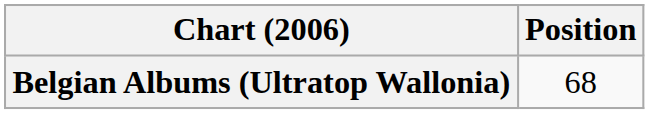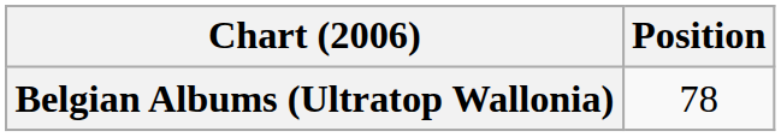Belgian Albums (Ultratop Wallonia) | Position: 68 -> 78
